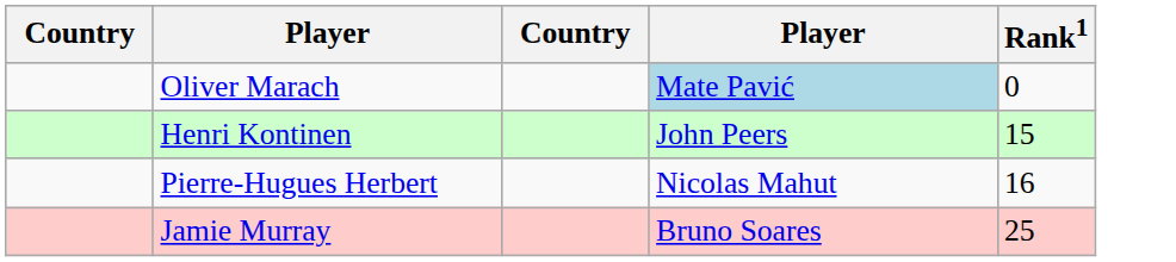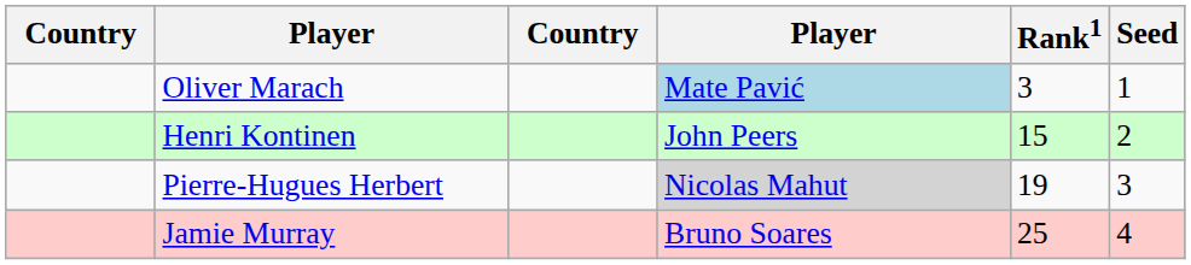+ column: Seed | 1 | 2 | 3 | 4
Oliver Marach | Rank1: 0 -> 3
Pierre-Hugues Herbert | column 4: no background -> lightgrey background
Pierre-Hugues Herbert | Rank1: 16 -> 19
